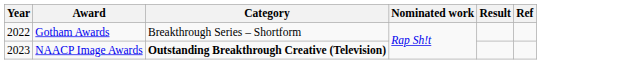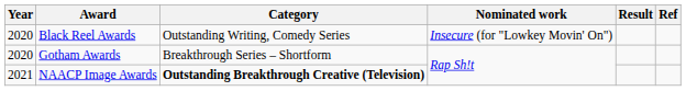+ row: 2020 | Black Reel Awards | Outstanding Writing, Comedy Series | Insecure (for "Lowkey Movin' On")
Gotham Awards | Year: 2022 -> 2020
NAACP Image Awards | Year: 2023 -> 2021
